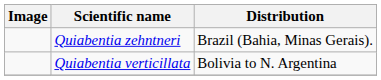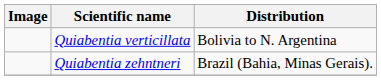rows swapped: Quiabentia verticillata <-> Quiabentia zehntneri
